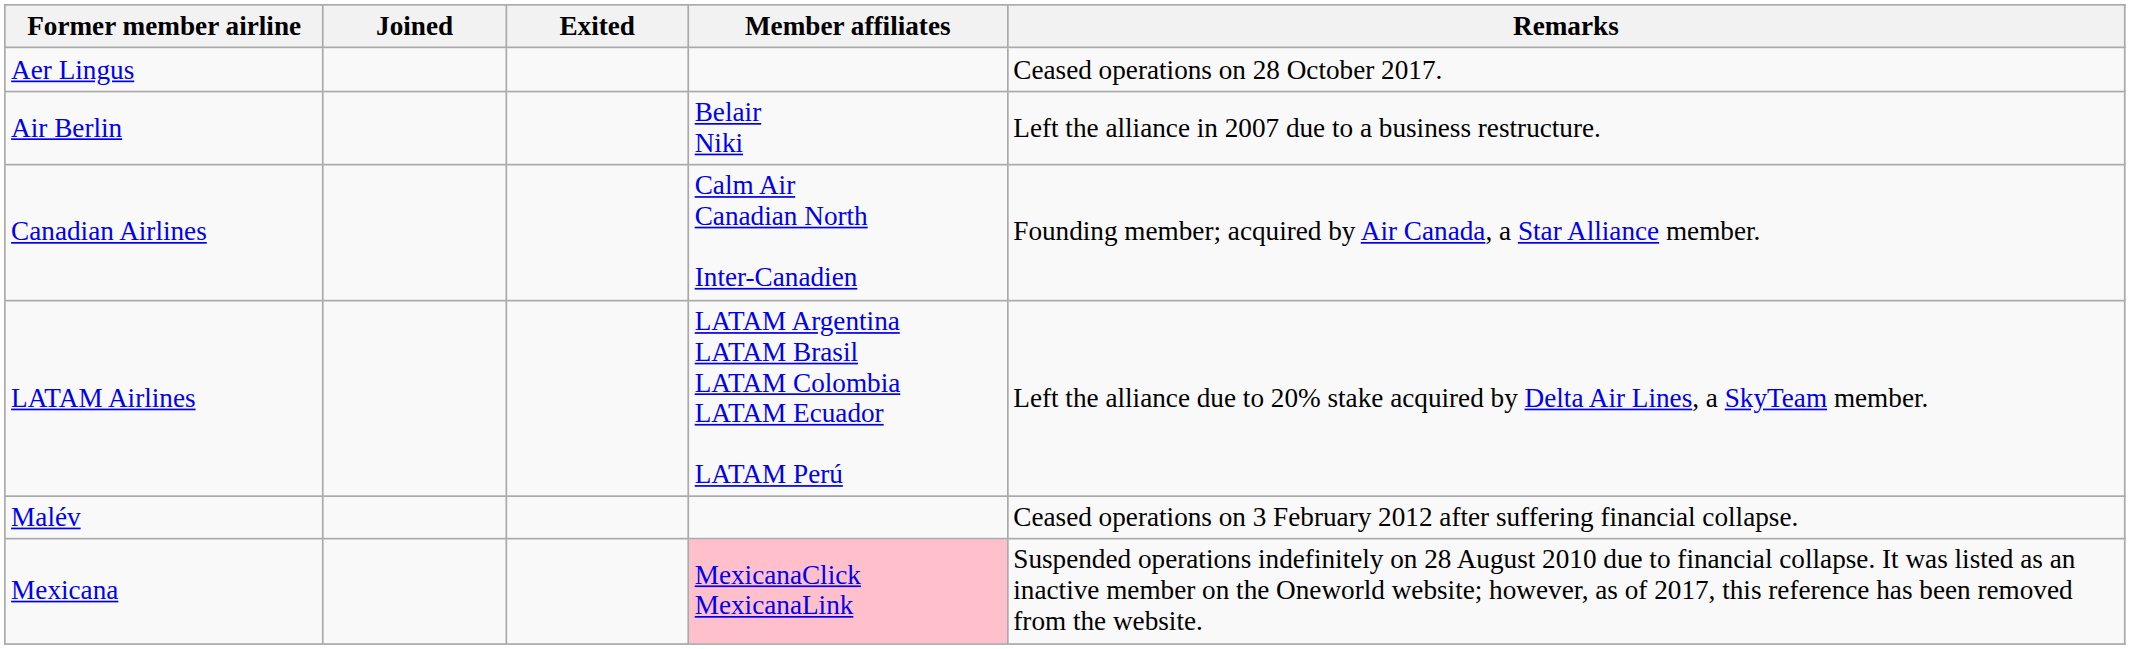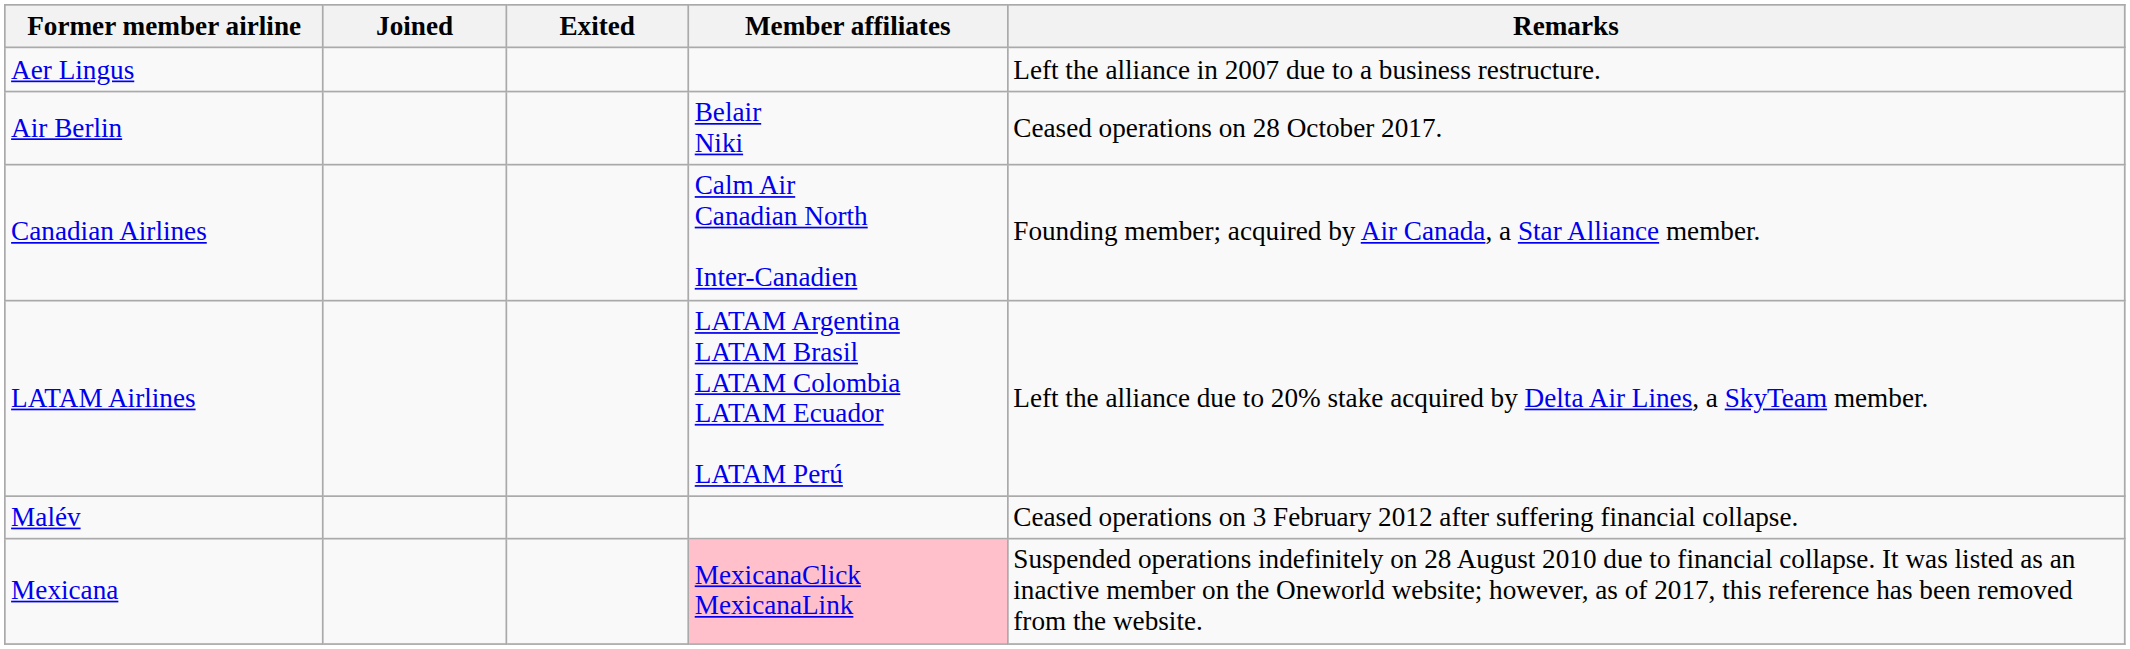Aer Lingus | Remarks: Ceased operations on 28 October 2017. -> Left the alliance in 2007 due to a business restructure.
Air Berlin | Remarks: Left the alliance in 2007 due to a business restructure. -> Ceased operations on 28 October 2017.
